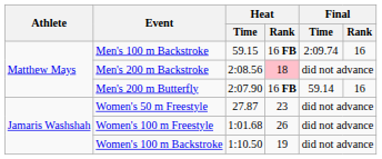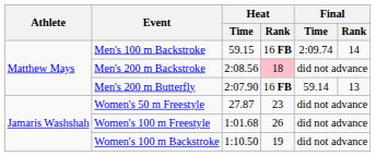Men's 100 m Backstroke | Final / Rank: 16 -> 14
Men's 200 m Butterfly | Final / Rank: 16 -> 13
